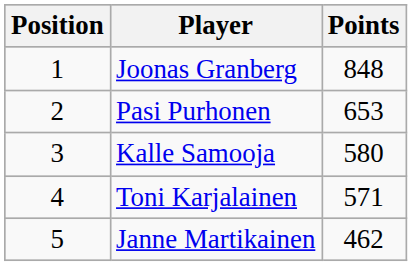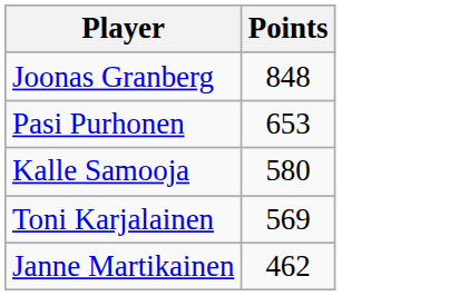- column: Position | 1 | 2 | 3 | 4 | 5
Toni Karjalainen | Points: 571 -> 569
